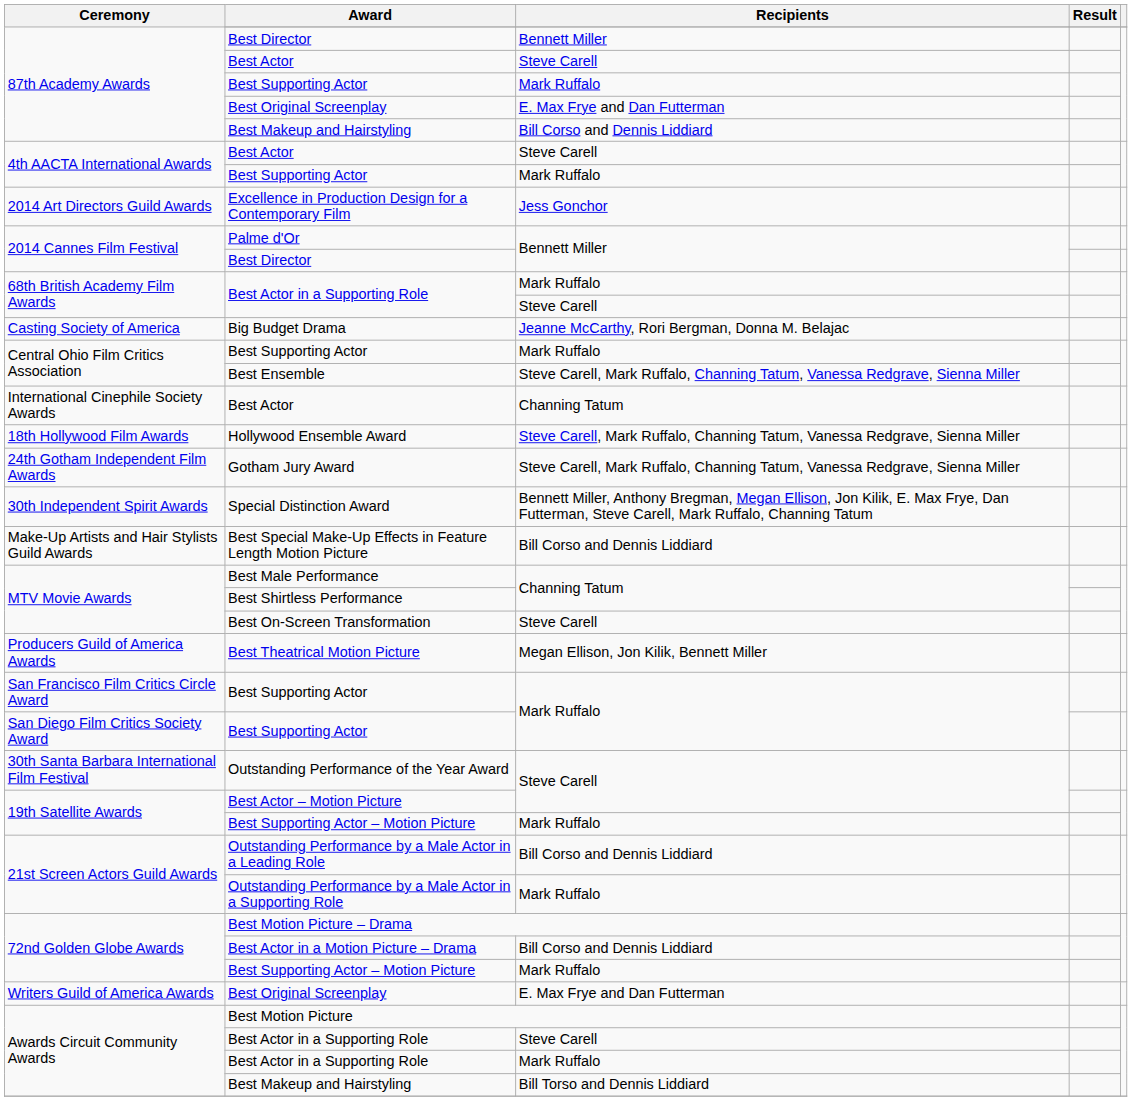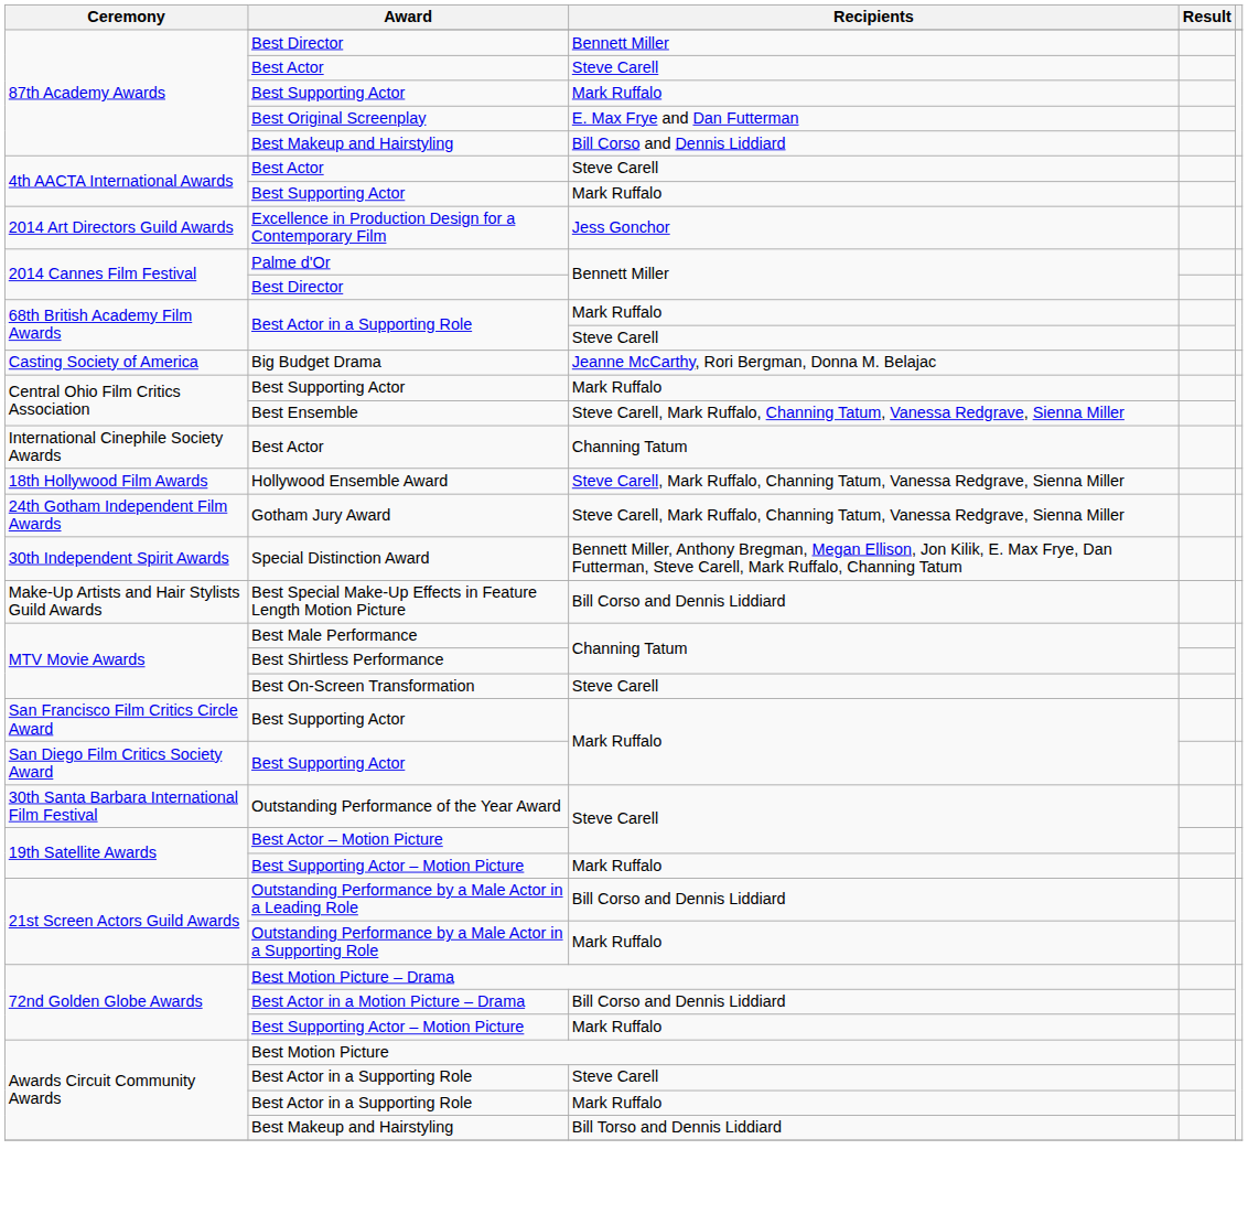- row: Producers Guild of America Awards | Best Theatrical Motion Picture | Megan Ellison, Jon Kilik, Bennett Miller
- row: Writers Guild of America Awards | Best Original Screenplay | E. Max Frye and Dan Futterman
